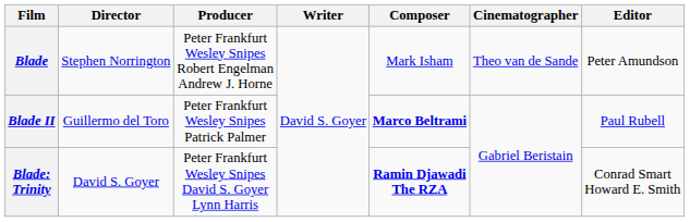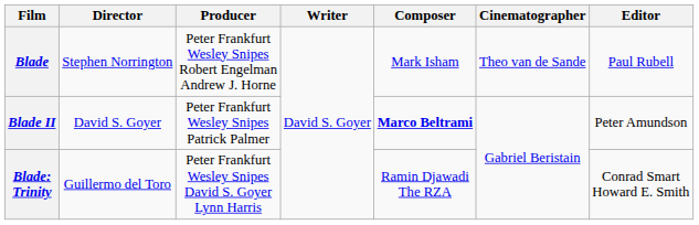Blade | Editor: Peter Amundson -> Paul Rubell
Blade II | Director: Guillermo del Toro -> David S. Goyer
Blade II | Editor: Paul Rubell -> Peter Amundson
Blade: Trinity | Director: David S. Goyer -> Guillermo del Toro
Blade: Trinity | Composer: bold -> normal
